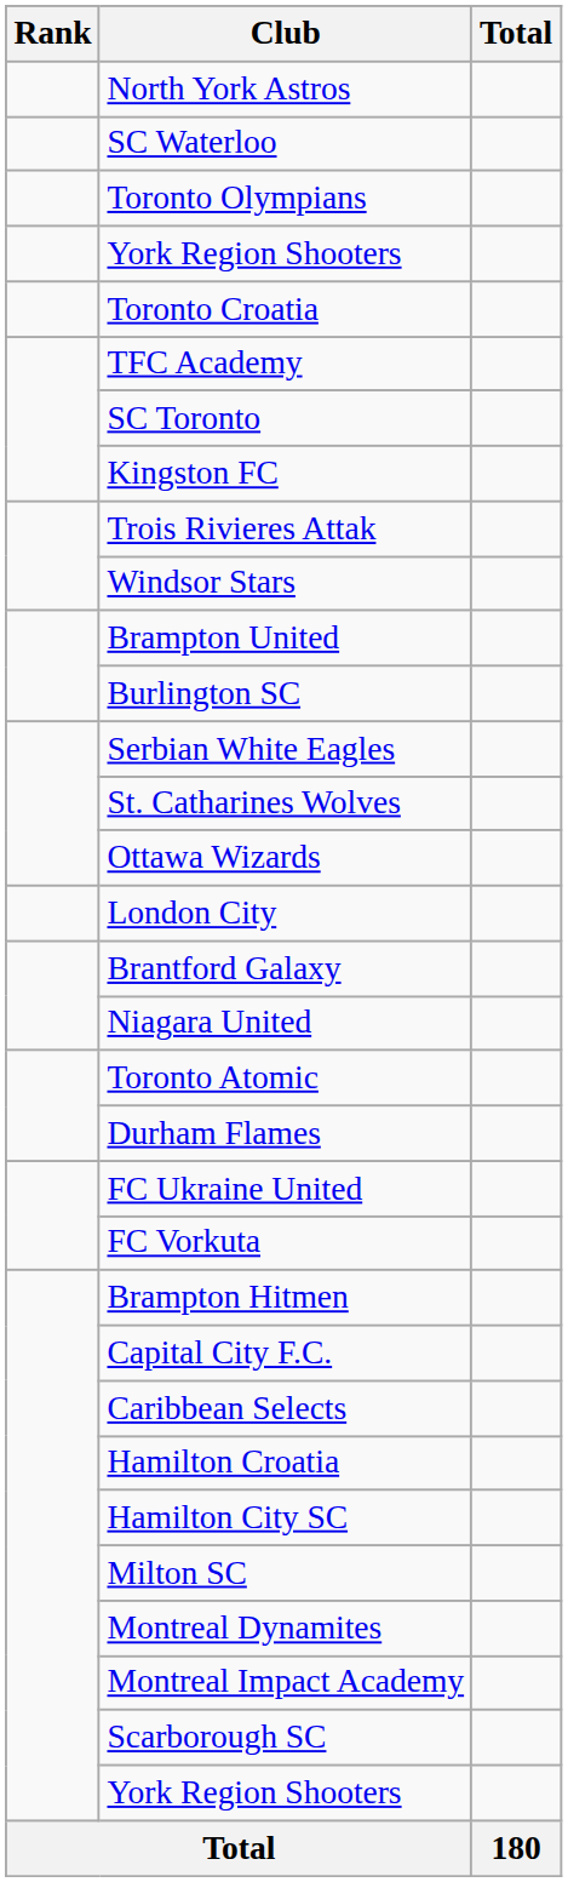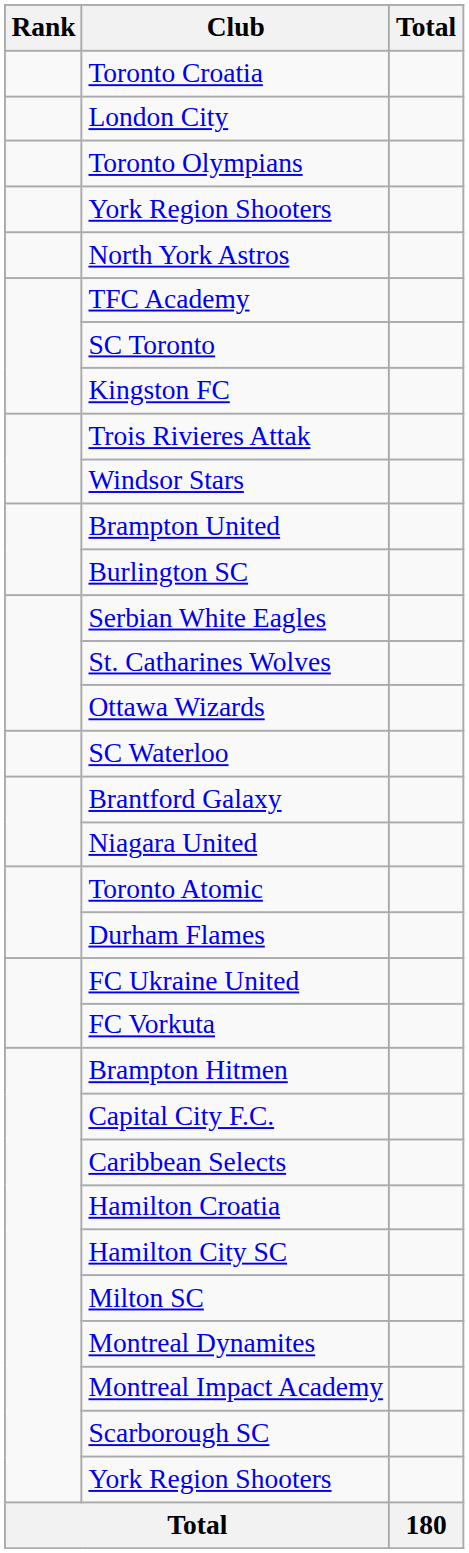rows swapped: Toronto Croatia <-> North York Astros
rows swapped: London City <-> SC Waterloo
